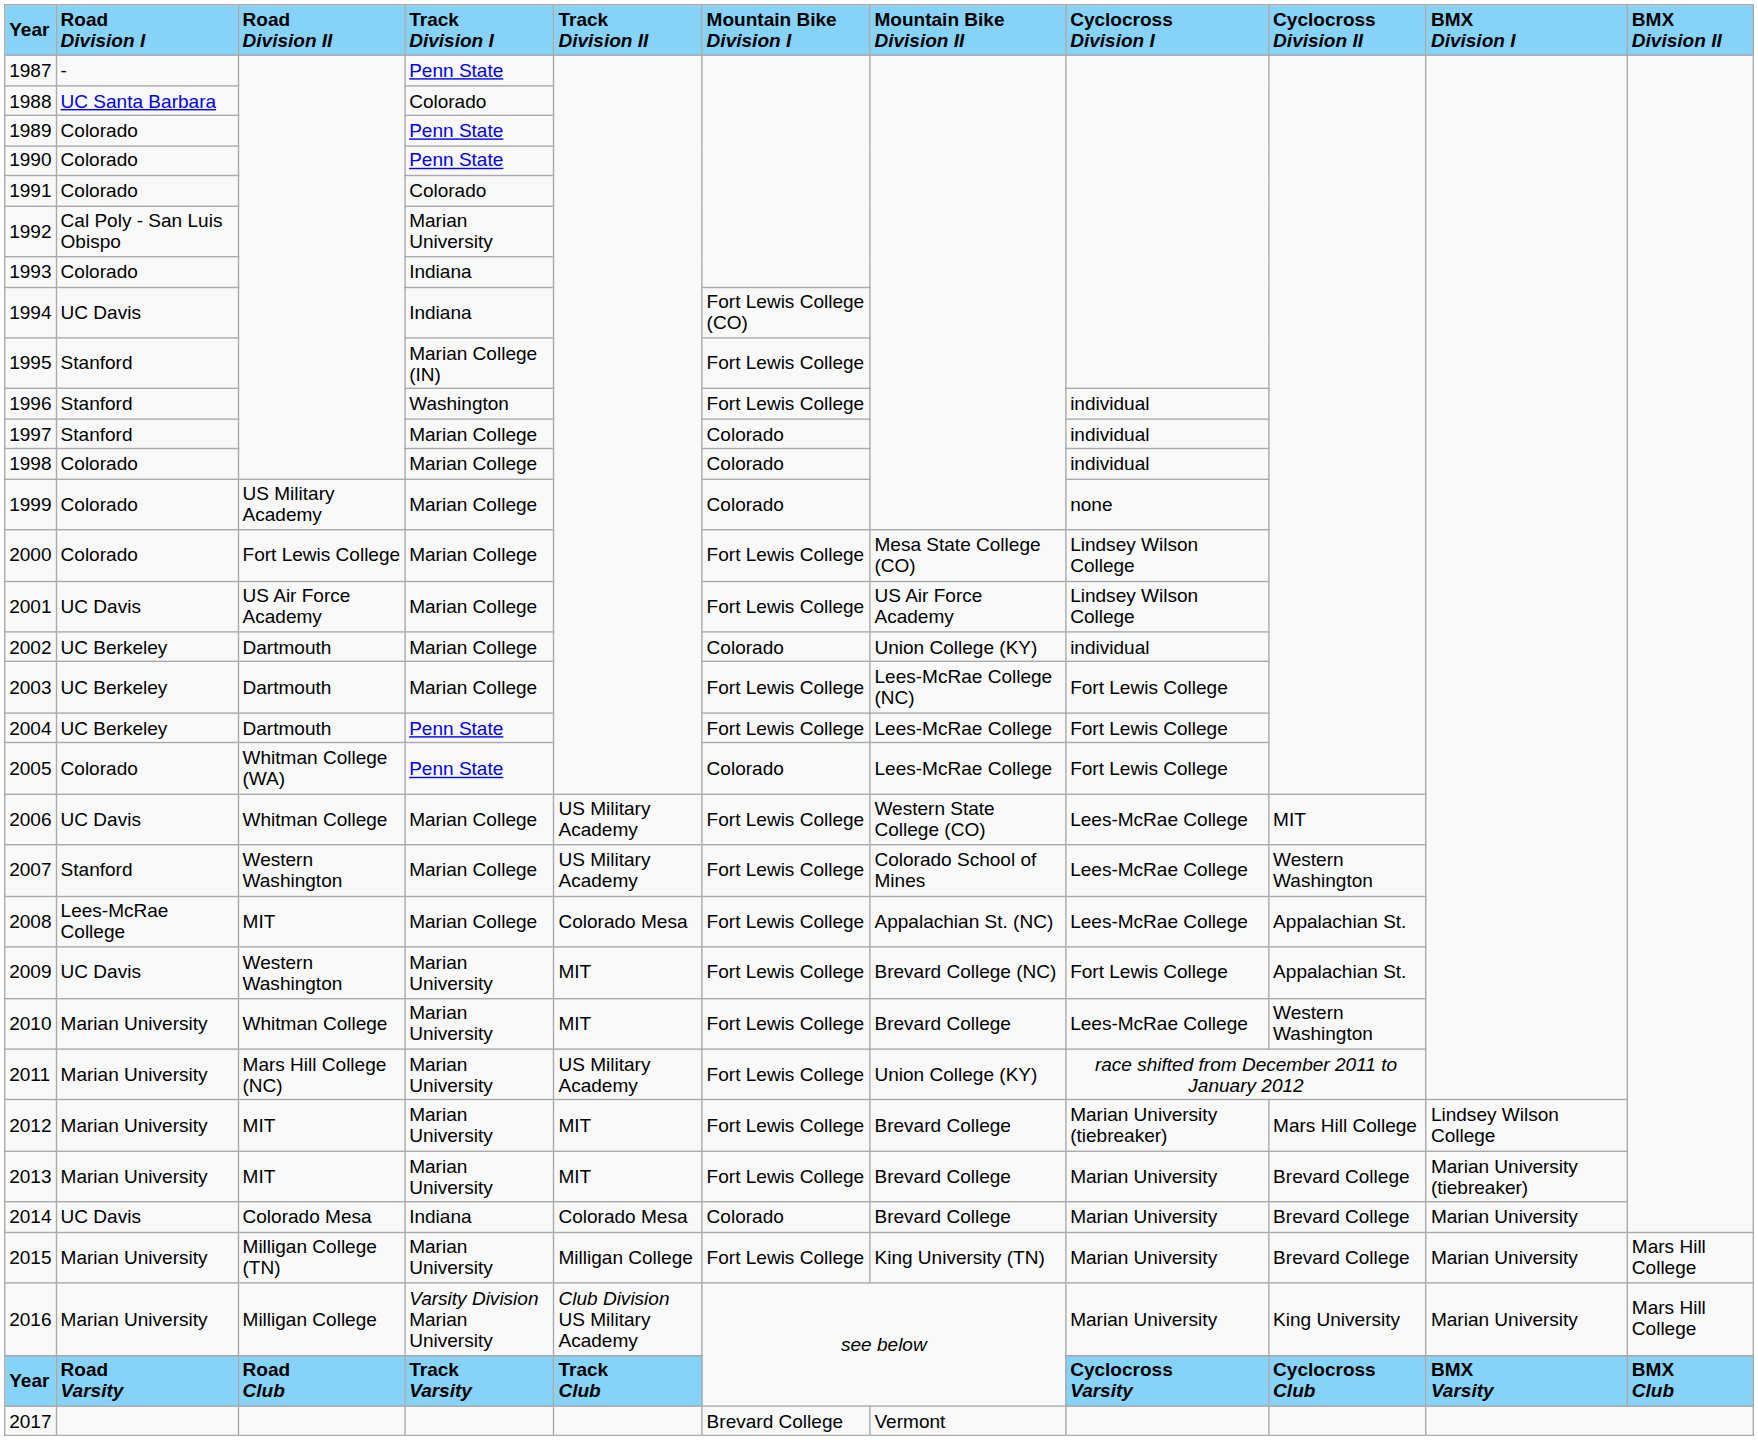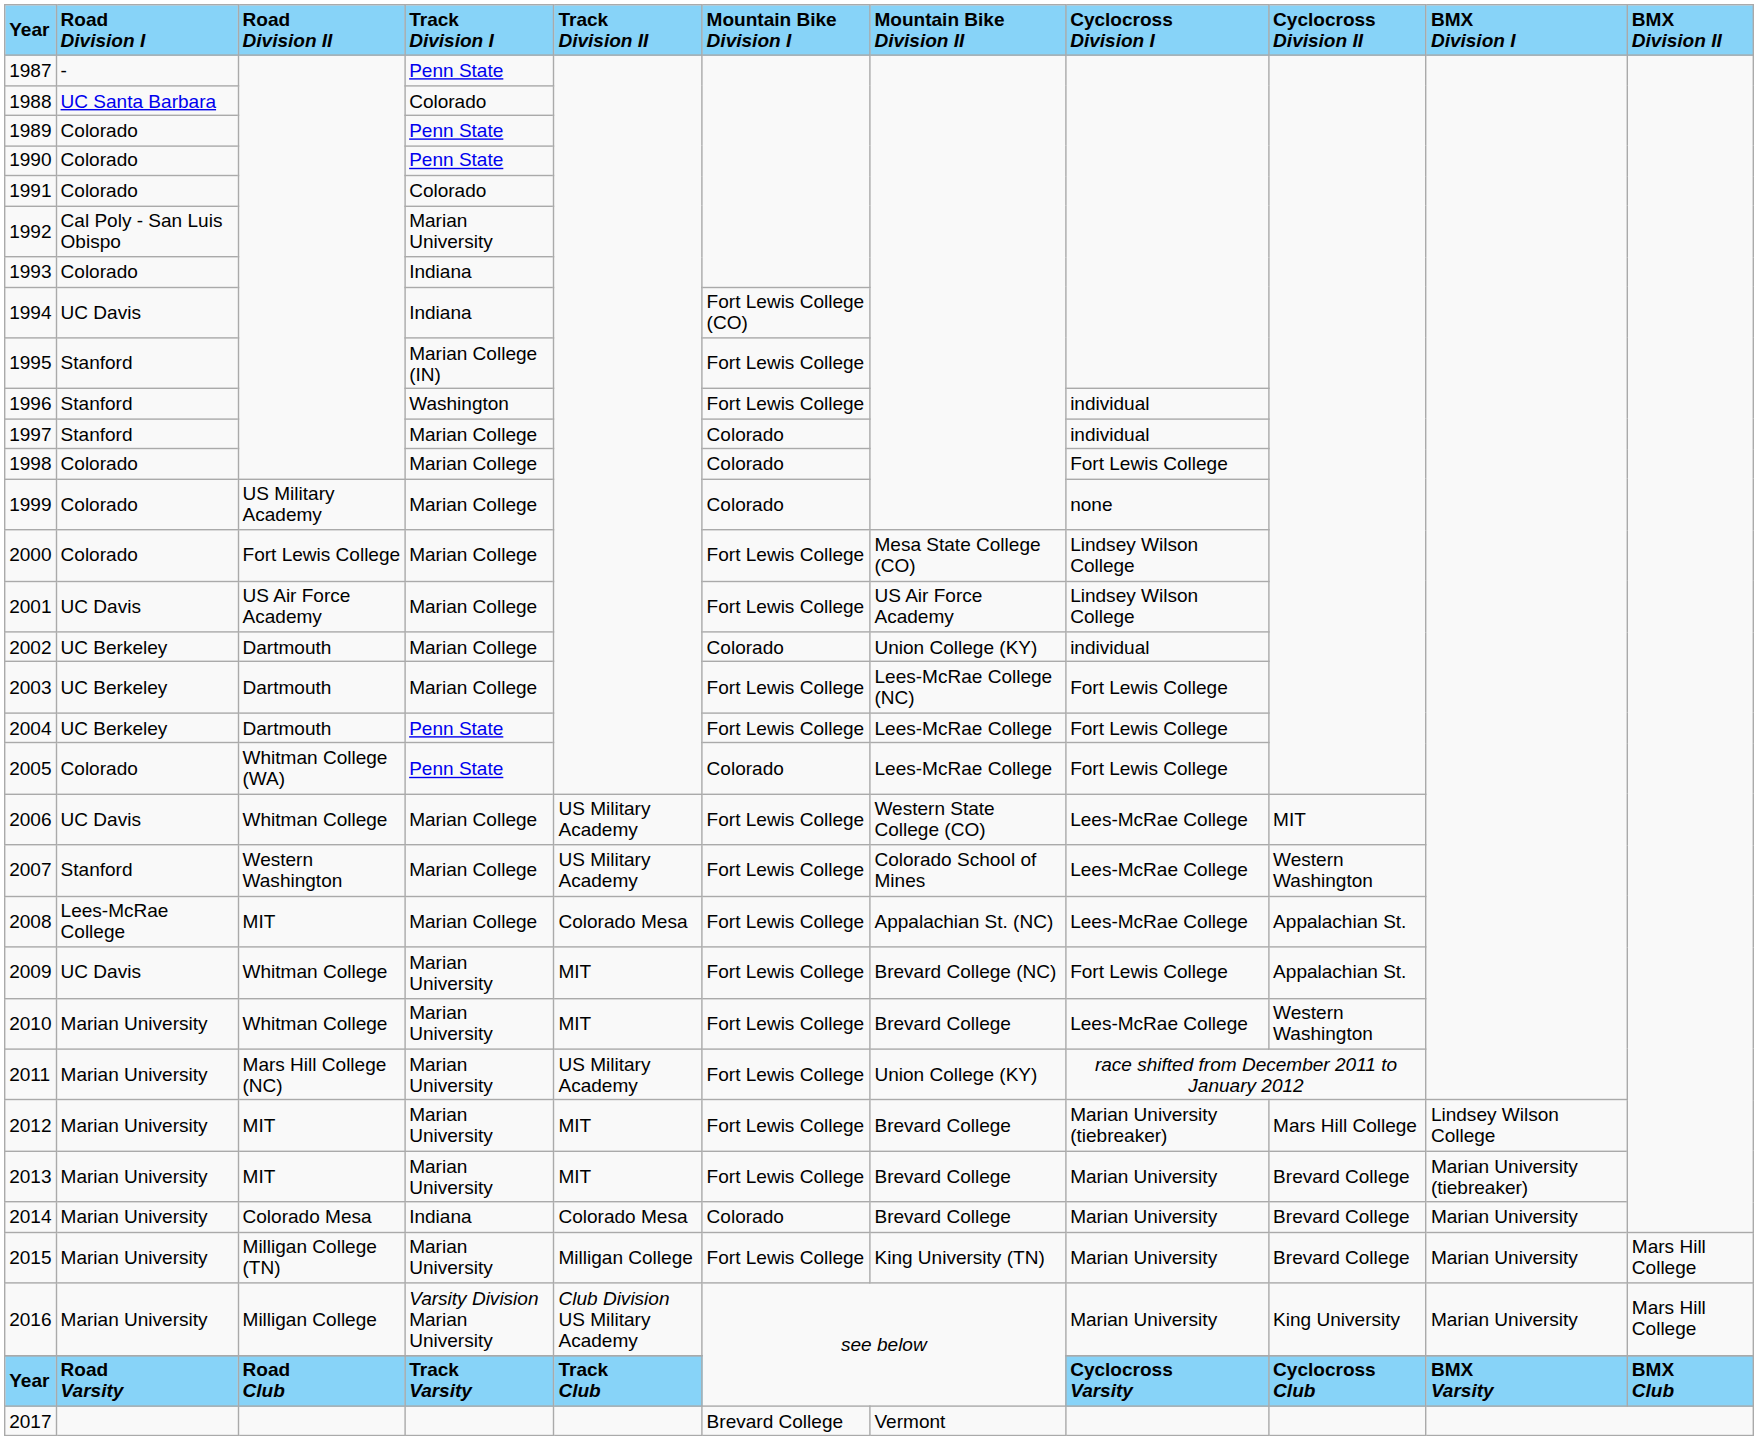1998 | Cyclocross Division I: individual -> Fort Lewis College
2009 | Road Division II: Western Washington -> Whitman College
2014 | Road Division I: UC Davis -> Marian University
